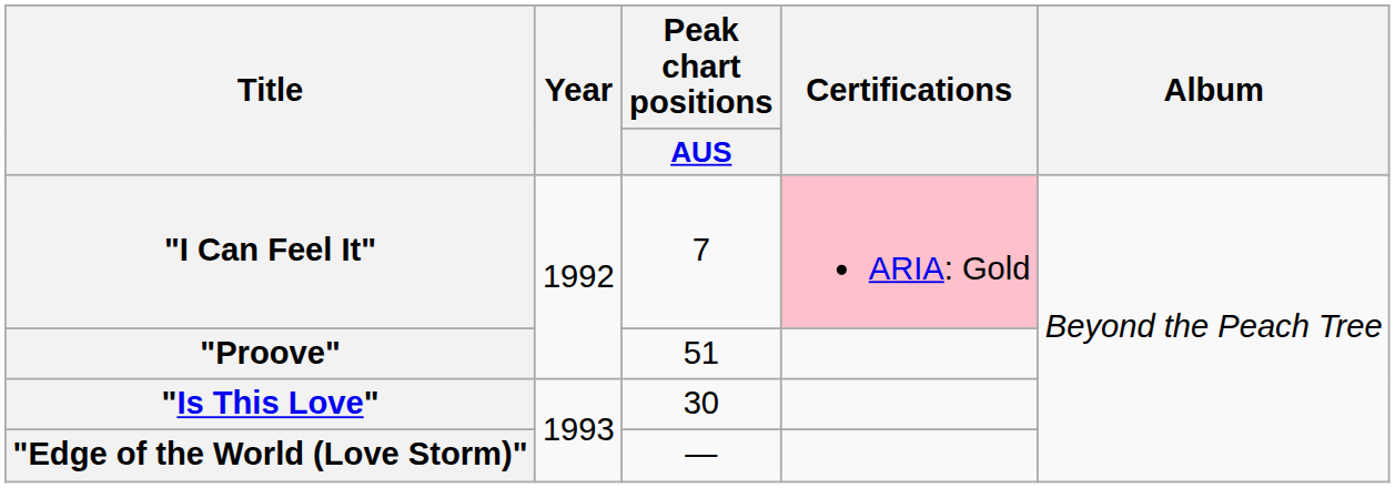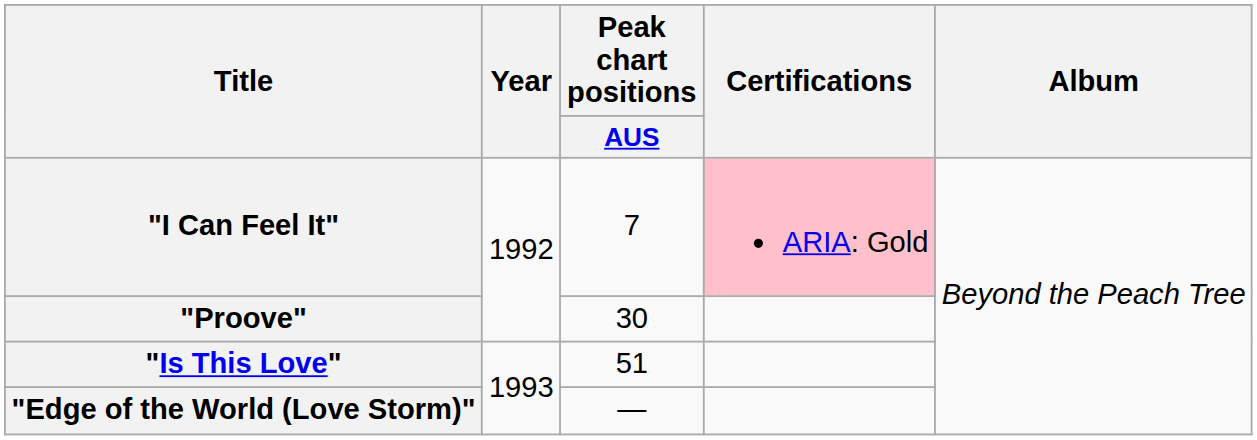"Proove" | Peak chart positions / AUS: 51 -> 30
"Is This Love" | Peak chart positions / AUS: 30 -> 51
